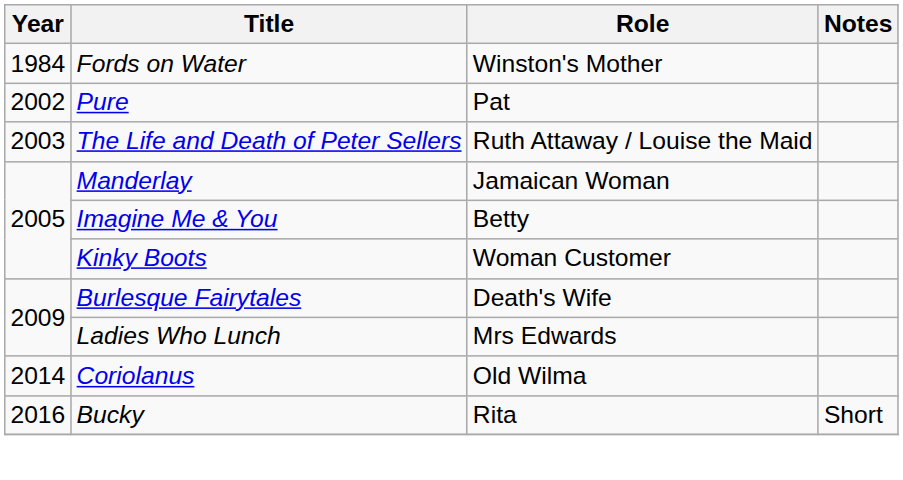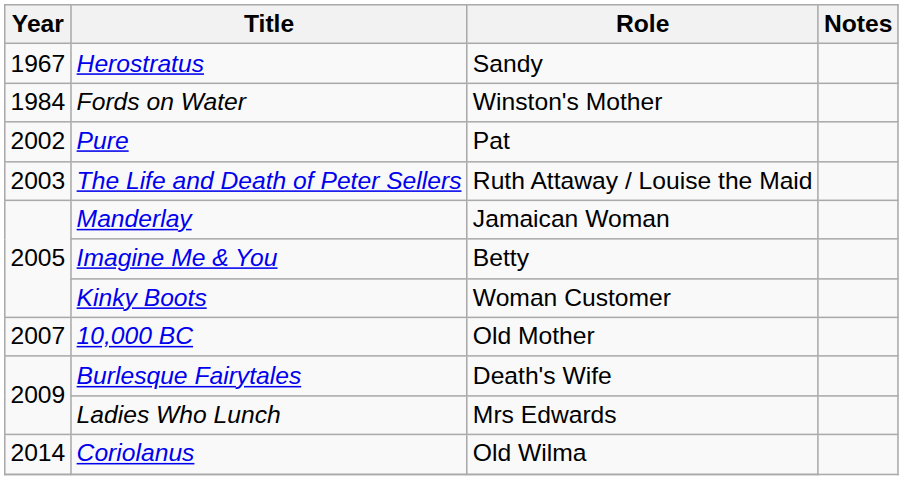+ row: 1967 | Herostratus | Sandy
+ row: 2007 | 10,000 BC | Old Mother
- row: 2016 | Bucky | Rita | Short
